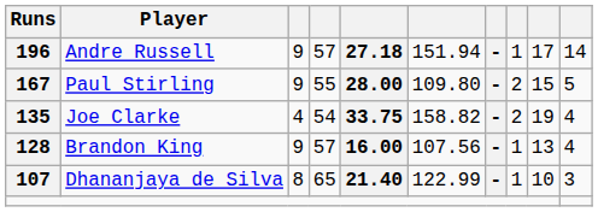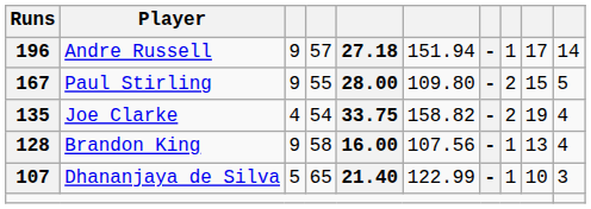Brandon King | column 4: 57 -> 58
Dhananjaya de Silva | column 3: 8 -> 5
